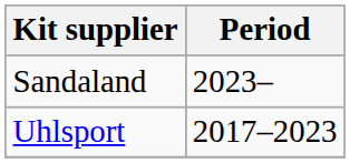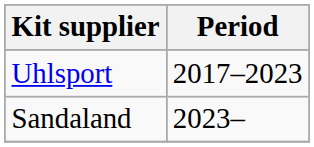rows swapped: Uhlsport <-> Sandaland
